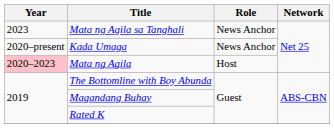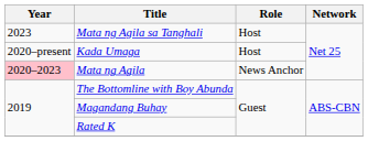Mata ng Agila sa Tanghali | Role: News Anchor -> Host
Kada Umaga | Role: News Anchor -> Host
Mata ng Agila | Role: Host -> News Anchor
